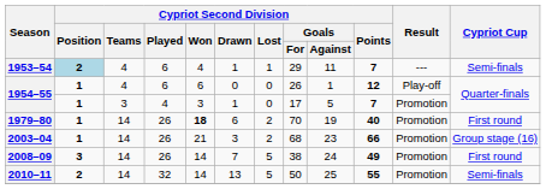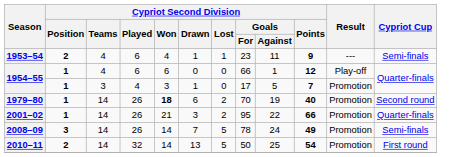1953–54 | Cypriot Second Division / Position: lightblue background -> no background
1953–54 | Cypriot Second Division / Goals / For: 29 -> 23
1953–54 | Cypriot Second Division / Points: 7 -> 9
1954–55 / 6 | Cypriot Second Division / Goals / For: 26 -> 66
1979–80 | Cypriot Cup: First round -> Second round
+ row: 2001–02 | 1 | 14 | 26 | 21 | 3 | 2 | 95 | 22 | 66 | Promotion | Quarter-finals
- row: 2003–04 | 1 | 14 | 26 | 21 | 3 | 2 | 68 | 23 | 66 | Promotion | Group stage (16)
2008–09 | Cypriot Second Division / Goals / For: 38 -> 78
2008–09 | Cypriot Cup: First round -> Semi-finals
2010–11 | Cypriot Second Division / Points: 55 -> 54
2010–11 | Cypriot Cup: Semi-finals -> First round
